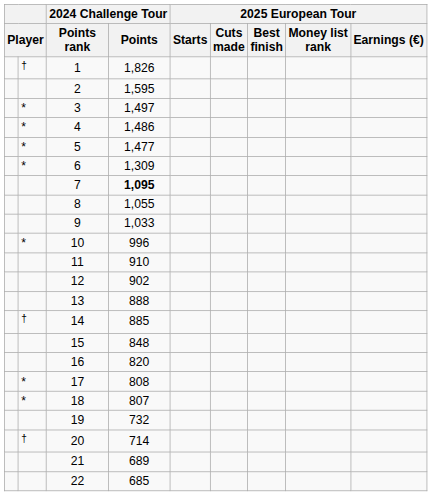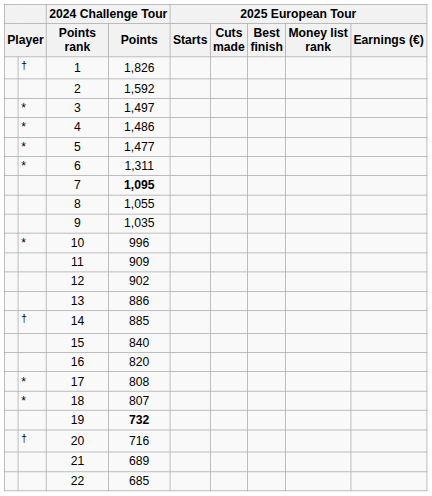2 | 2024 Challenge Tour / Points: 1,595 -> 1,592
6 | 2024 Challenge Tour / Points: 1,309 -> 1,311
9 | 2024 Challenge Tour / Points: 1,033 -> 1,035
11 | 2024 Challenge Tour / Points: 910 -> 909
13 | 2024 Challenge Tour / Points: 888 -> 886
15 | 2024 Challenge Tour / Points: 848 -> 840
19 | 2024 Challenge Tour / Points: normal -> bold
20 | 2024 Challenge Tour / Points: 714 -> 716
